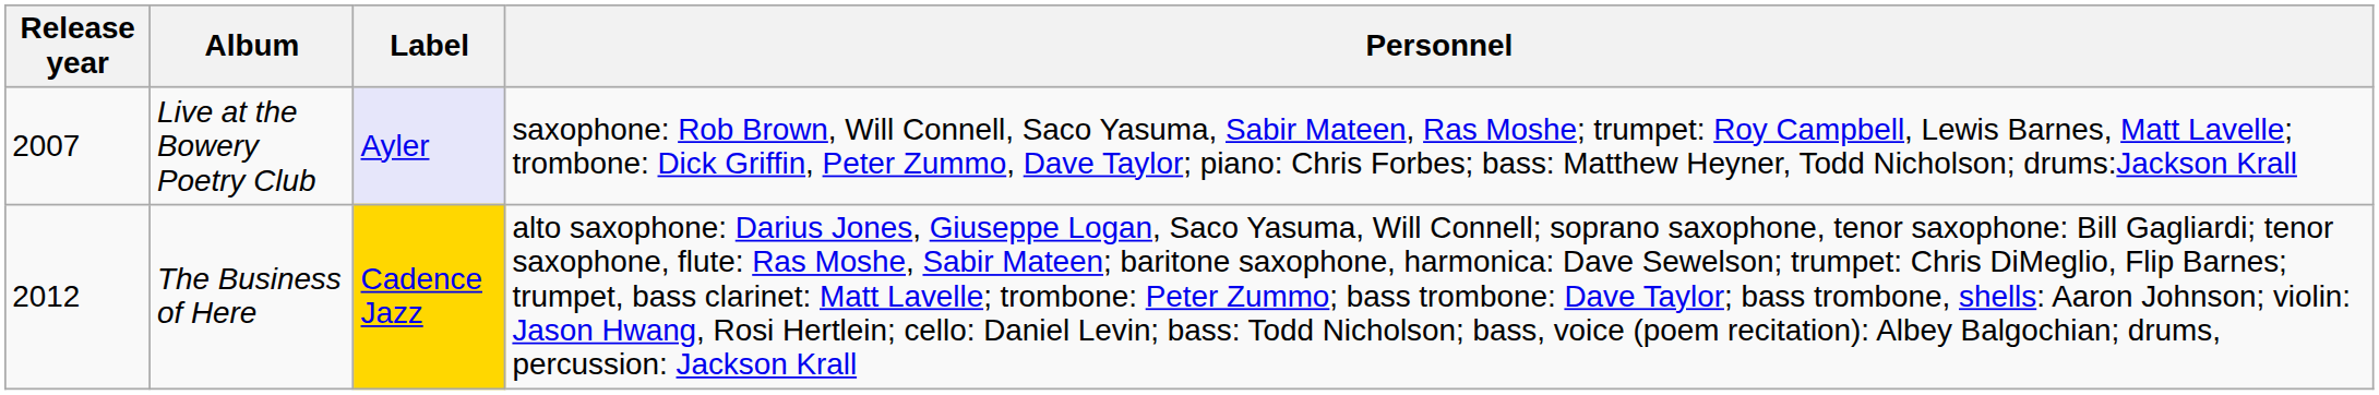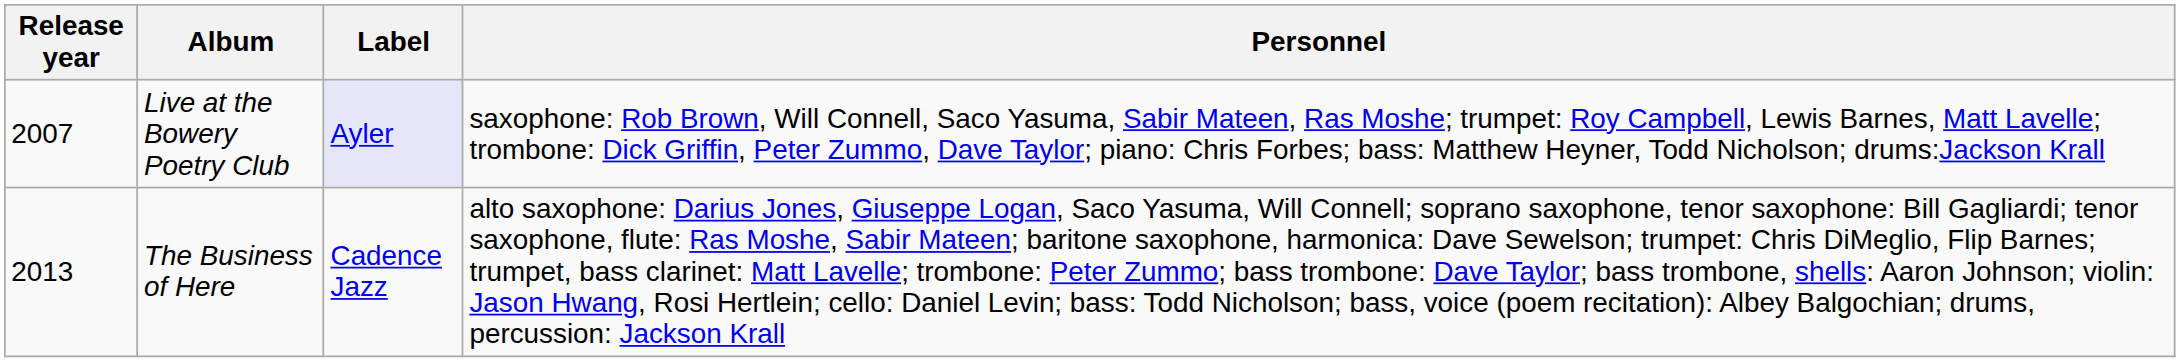The Business of Here | Release year: 2012 -> 2013
The Business of Here | Label: gold background -> no background
